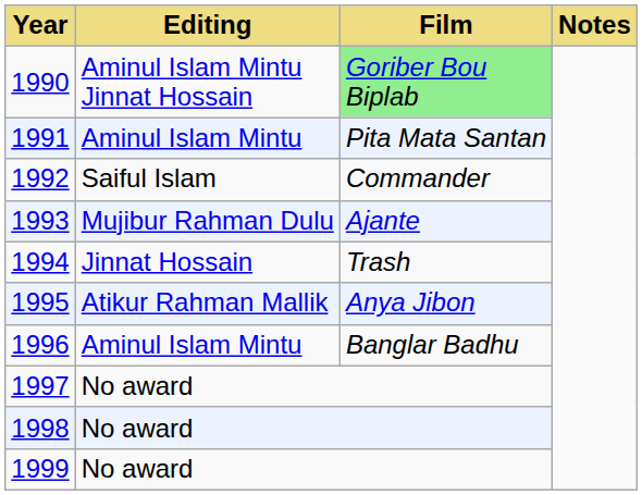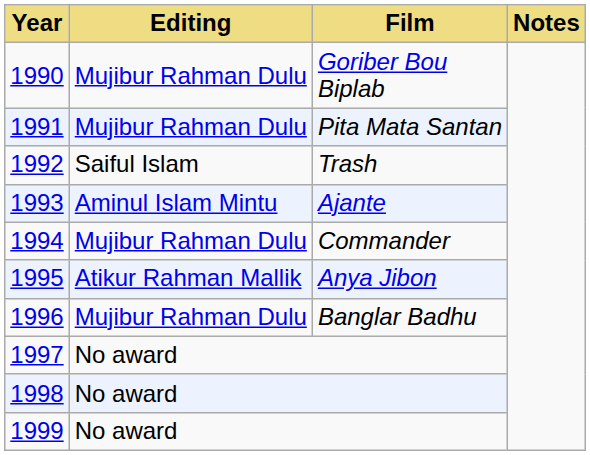1990 | Editing: Aminul Islam Mintu Jinnat Hossain -> Mujibur Rahman Dulu
1990 | Film: lightgreen background -> no background
1991 | Editing: Aminul Islam Mintu -> Mujibur Rahman Dulu
1992 | Film: Commander -> Trash
1993 | Editing: Mujibur Rahman Dulu -> Aminul Islam Mintu
1994 | Editing: Jinnat Hossain -> Mujibur Rahman Dulu
1994 | Film: Trash -> Commander
1996 | Editing: Aminul Islam Mintu -> Mujibur Rahman Dulu
